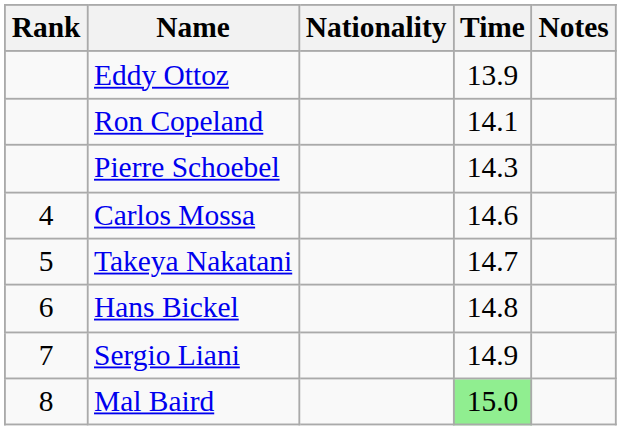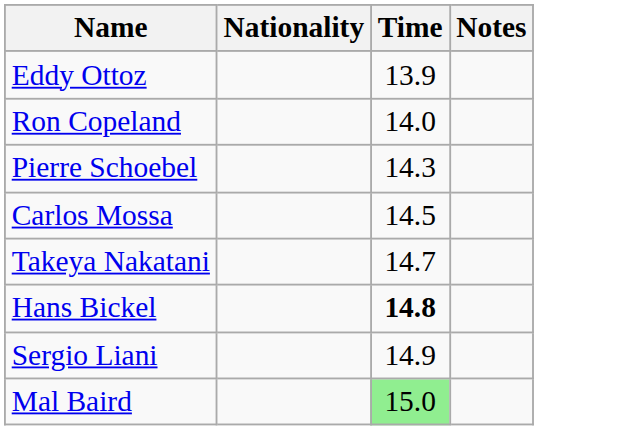- column: Rank | 4 | 5 | 6 | 7 | 8
Ron Copeland | Time: 14.1 -> 14.0
Carlos Mossa | Time: 14.6 -> 14.5
Hans Bickel | Time: normal -> bold
